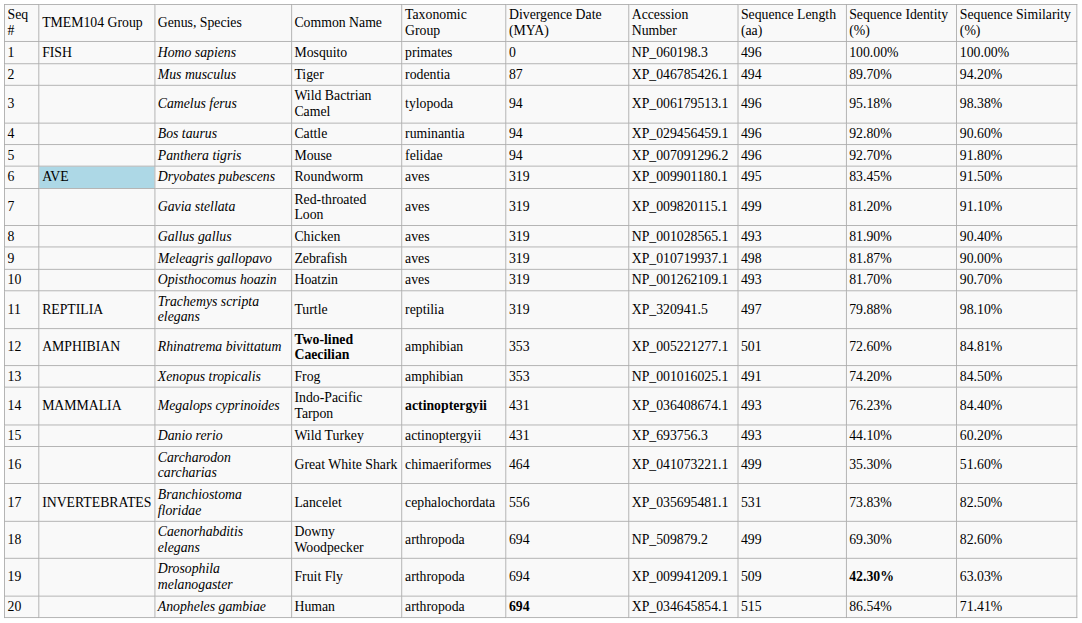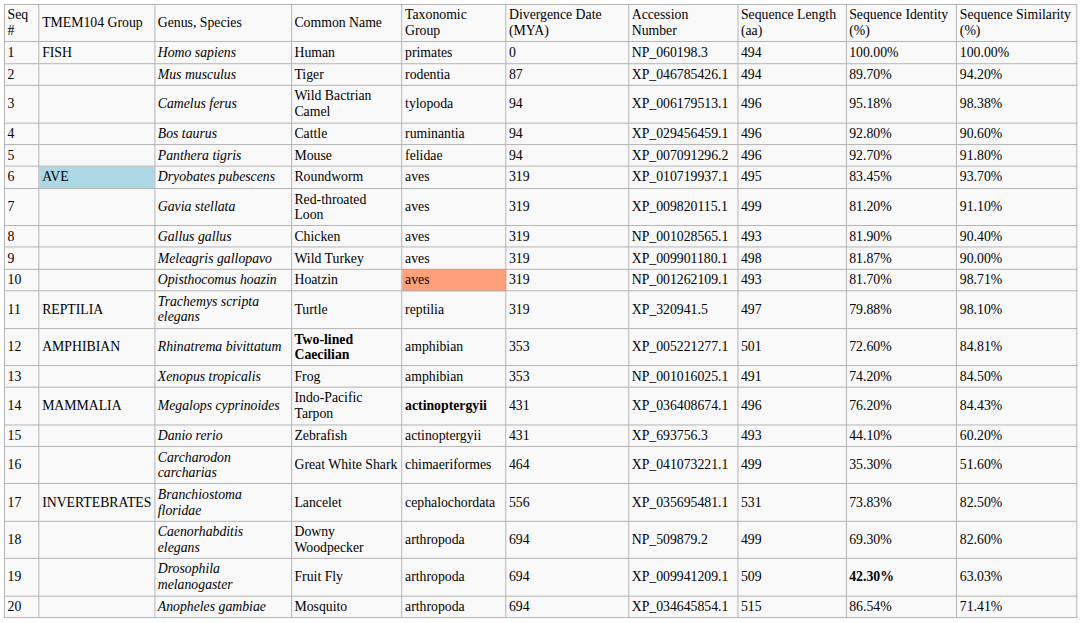Homo sapiens | column 4: Mosquito -> Human
Homo sapiens | column 8: 496 -> 494
Dryobates pubescens | column 7: XP_009901180.1 -> XP_010719937.1
Dryobates pubescens | column 10: 91.50% -> 93.70%
Meleagris gallopavo | column 4: Zebrafish -> Wild Turkey
Meleagris gallopavo | column 7: XP_010719937.1 -> XP_009901180.1
Opisthocomus hoazin | column 5: no background -> lightsalmon background
Opisthocomus hoazin | column 10: 90.70% -> 98.71%
Megalops cyprinoides | column 8: 493 -> 496
Megalops cyprinoides | column 9: 76.23% -> 76.20%
Megalops cyprinoides | column 10: 84.40% -> 84.43%
Danio rerio | column 4: Wild Turkey -> Zebrafish
Anopheles gambiae | column 4: Human -> Mosquito
Anopheles gambiae | column 6: bold -> normal
